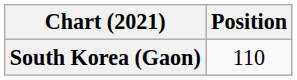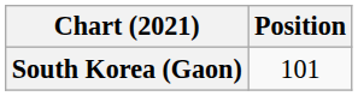South Korea (Gaon) | Position: 110 -> 101
